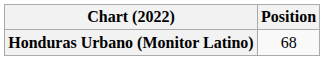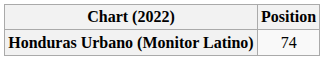Honduras Urbano (Monitor Latino) | Position: 68 -> 74
